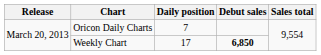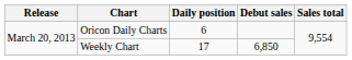Oricon Daily Charts | Daily position: 7 -> 6
Weekly Chart | Debut sales: bold -> normal
